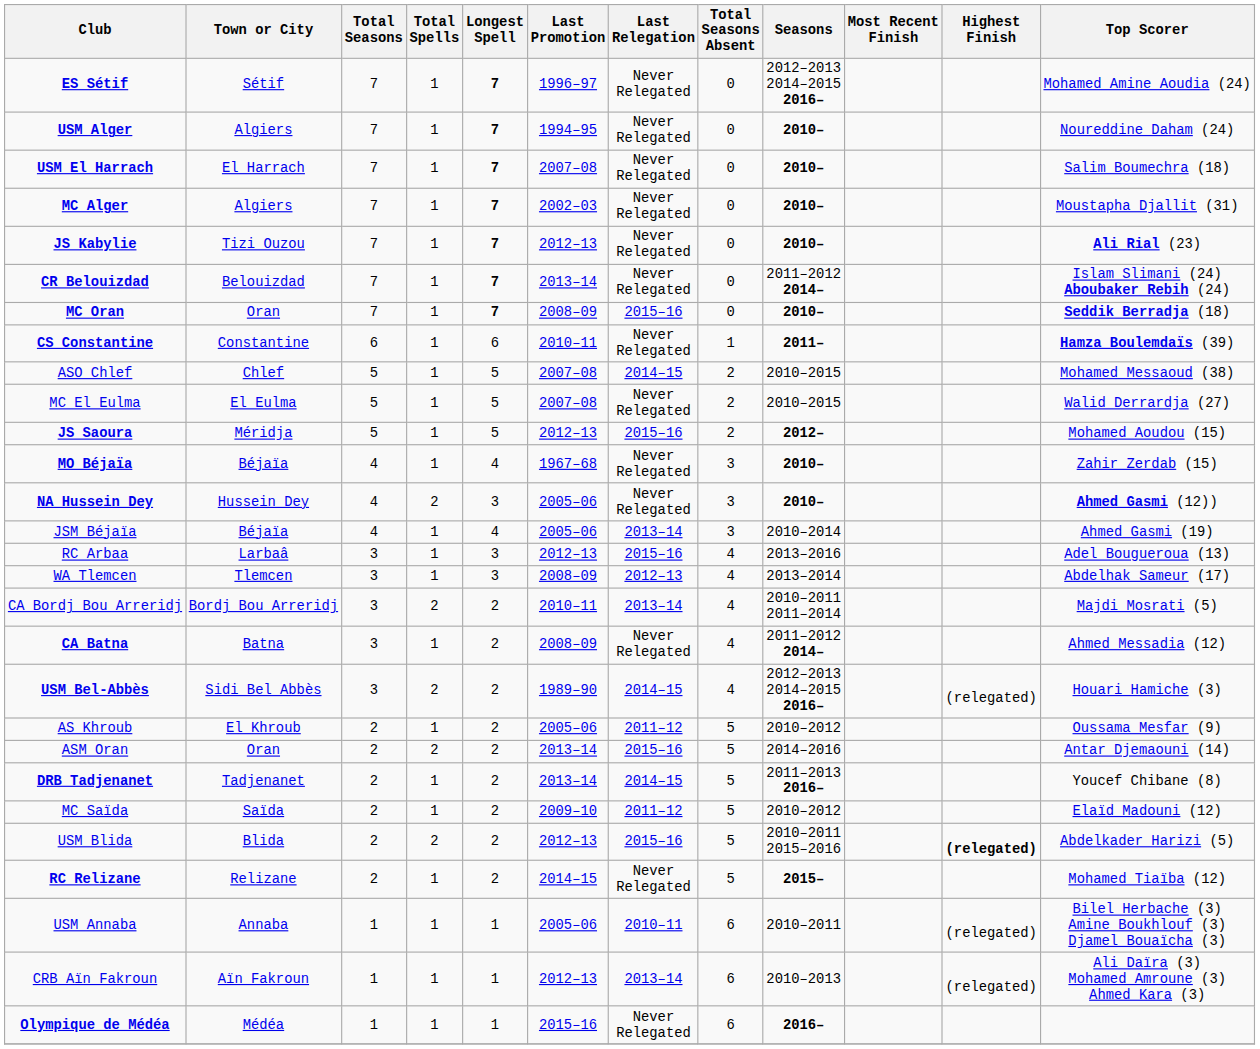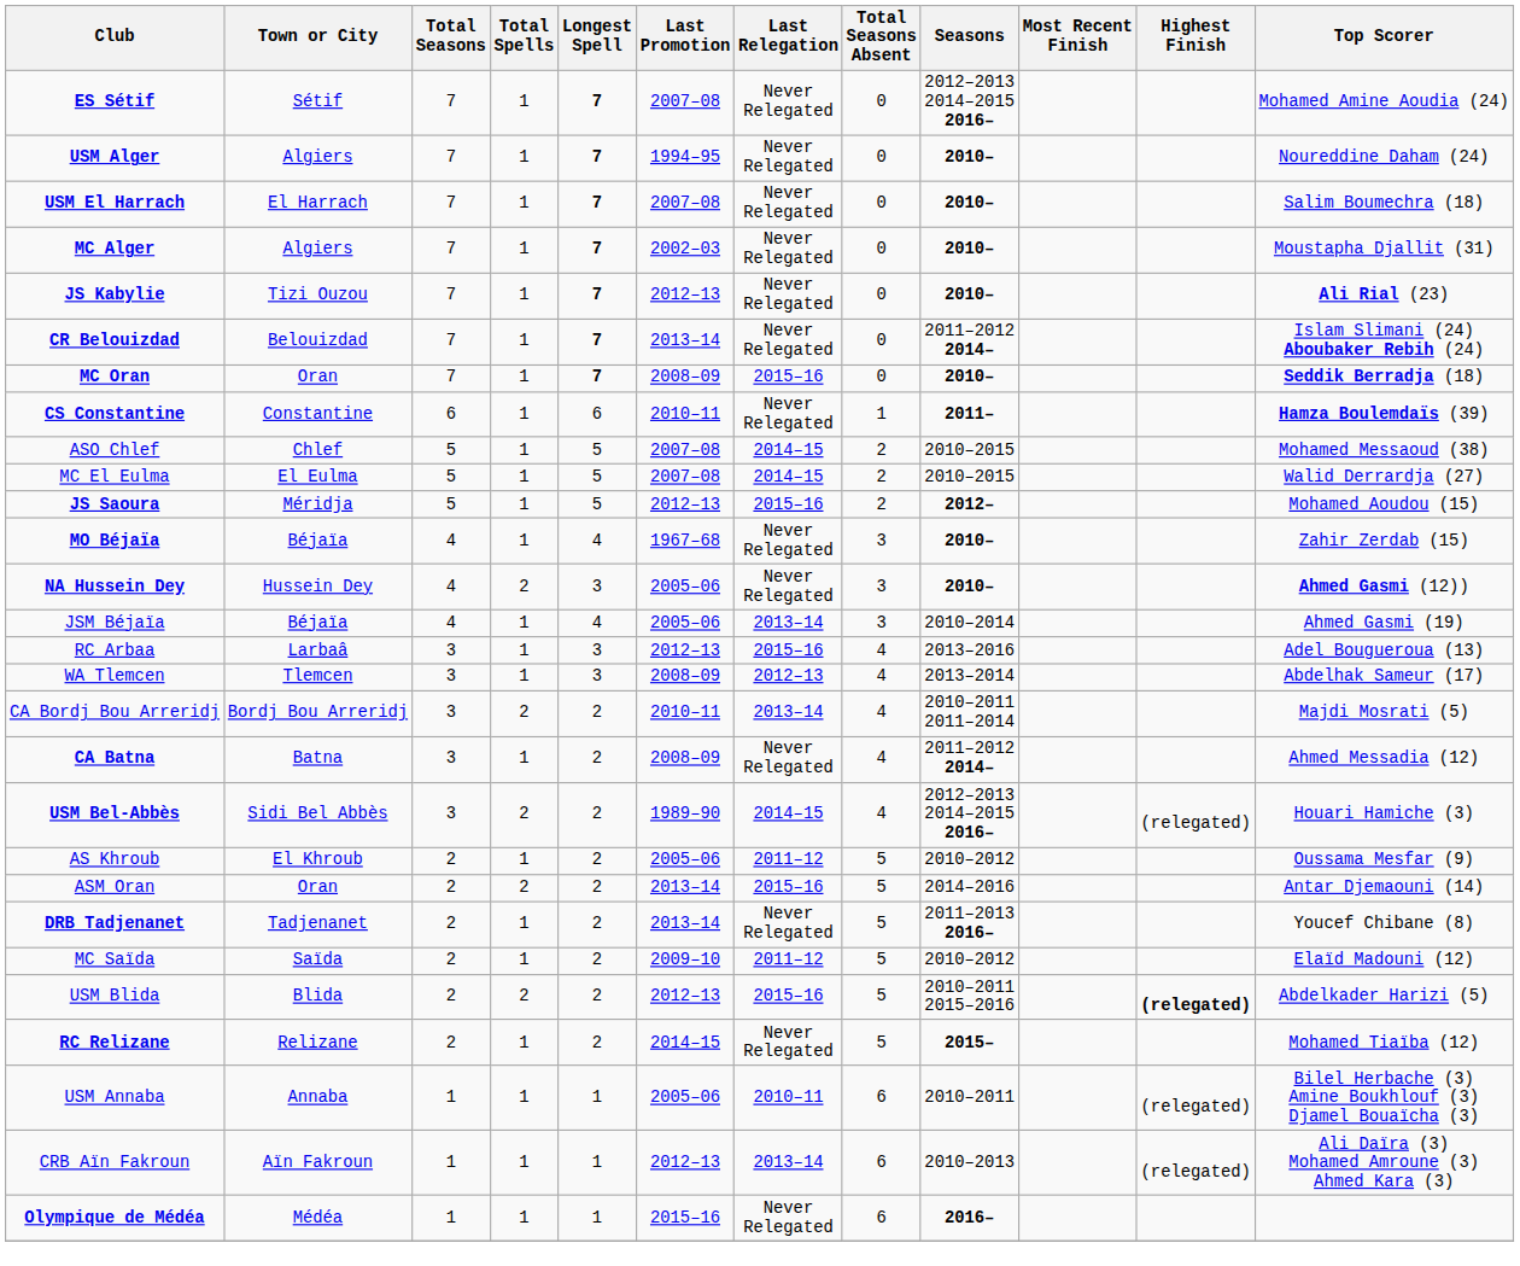ES Sétif | Last Promotion: 1996–97 -> 2007–08
MC El Eulma | Last Relegation: Never Relegated -> 2014–15
DRB Tadjenanet | Last Relegation: 2014–15 -> Never Relegated
